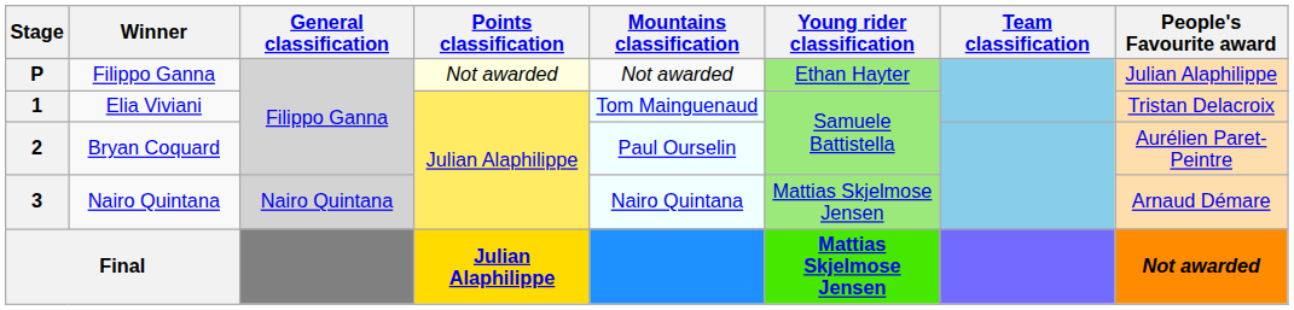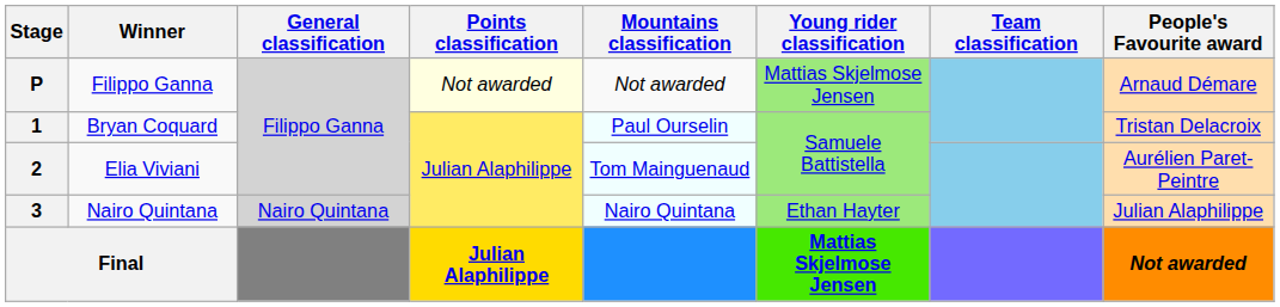P | Young rider classification: Ethan Hayter -> Mattias Skjelmose Jensen
P | People's Favourite award: Julian Alaphilippe -> Arnaud Démare
1 | Winner: Elia Viviani -> Bryan Coquard
1 | Mountains classification: Tom Mainguenaud -> Paul Ourselin
2 | Winner: Bryan Coquard -> Elia Viviani
2 | Mountains classification: Paul Ourselin -> Tom Mainguenaud
3 | Young rider classification: Mattias Skjelmose Jensen -> Ethan Hayter
3 | People's Favourite award: Arnaud Démare -> Julian Alaphilippe
